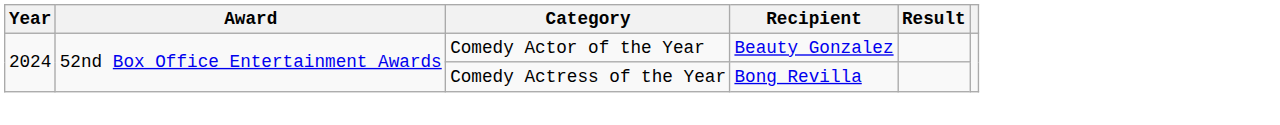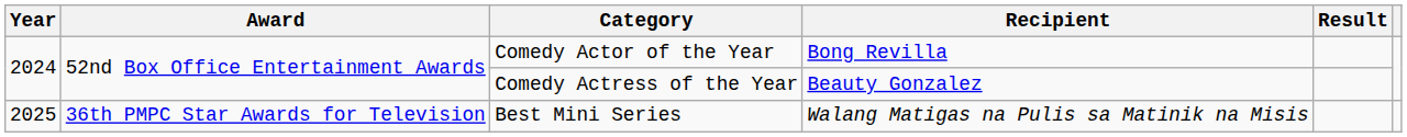Comedy Actor of the Year | Recipient: Beauty Gonzalez -> Bong Revilla
Comedy Actress of the Year | Recipient: Bong Revilla -> Beauty Gonzalez
+ row: 2025 | 36th PMPC Star Awards for Television | Best Mini Series | Walang Matigas na Pulis sa Matinik na Misis
